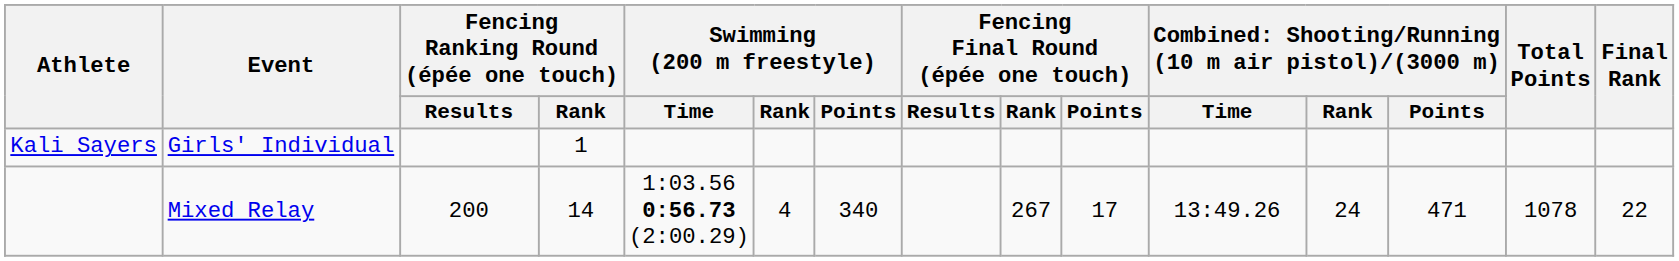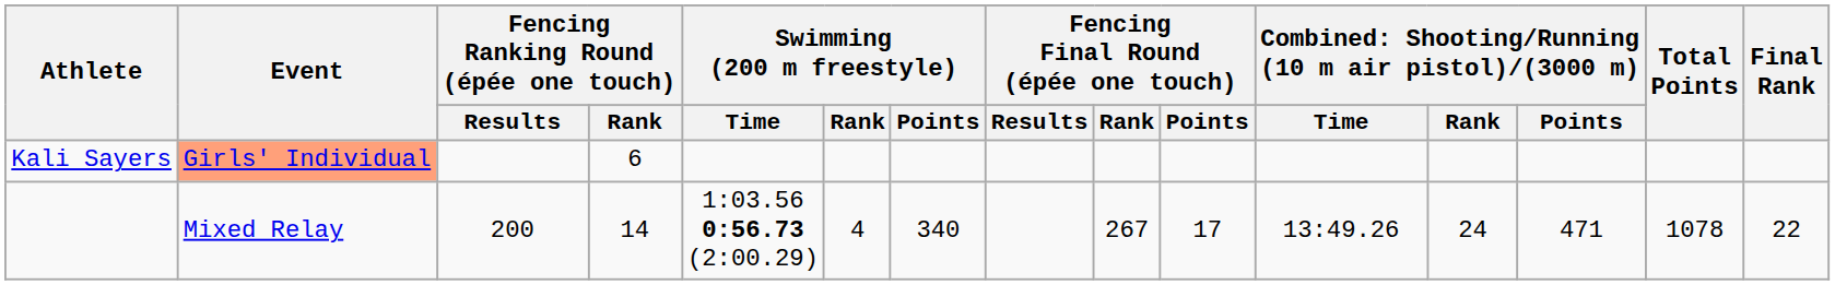Kali Sayers | Event: no background -> lightsalmon background
Kali Sayers | Fencing Ranking Round (épée one touch) / Rank: 1 -> 6
